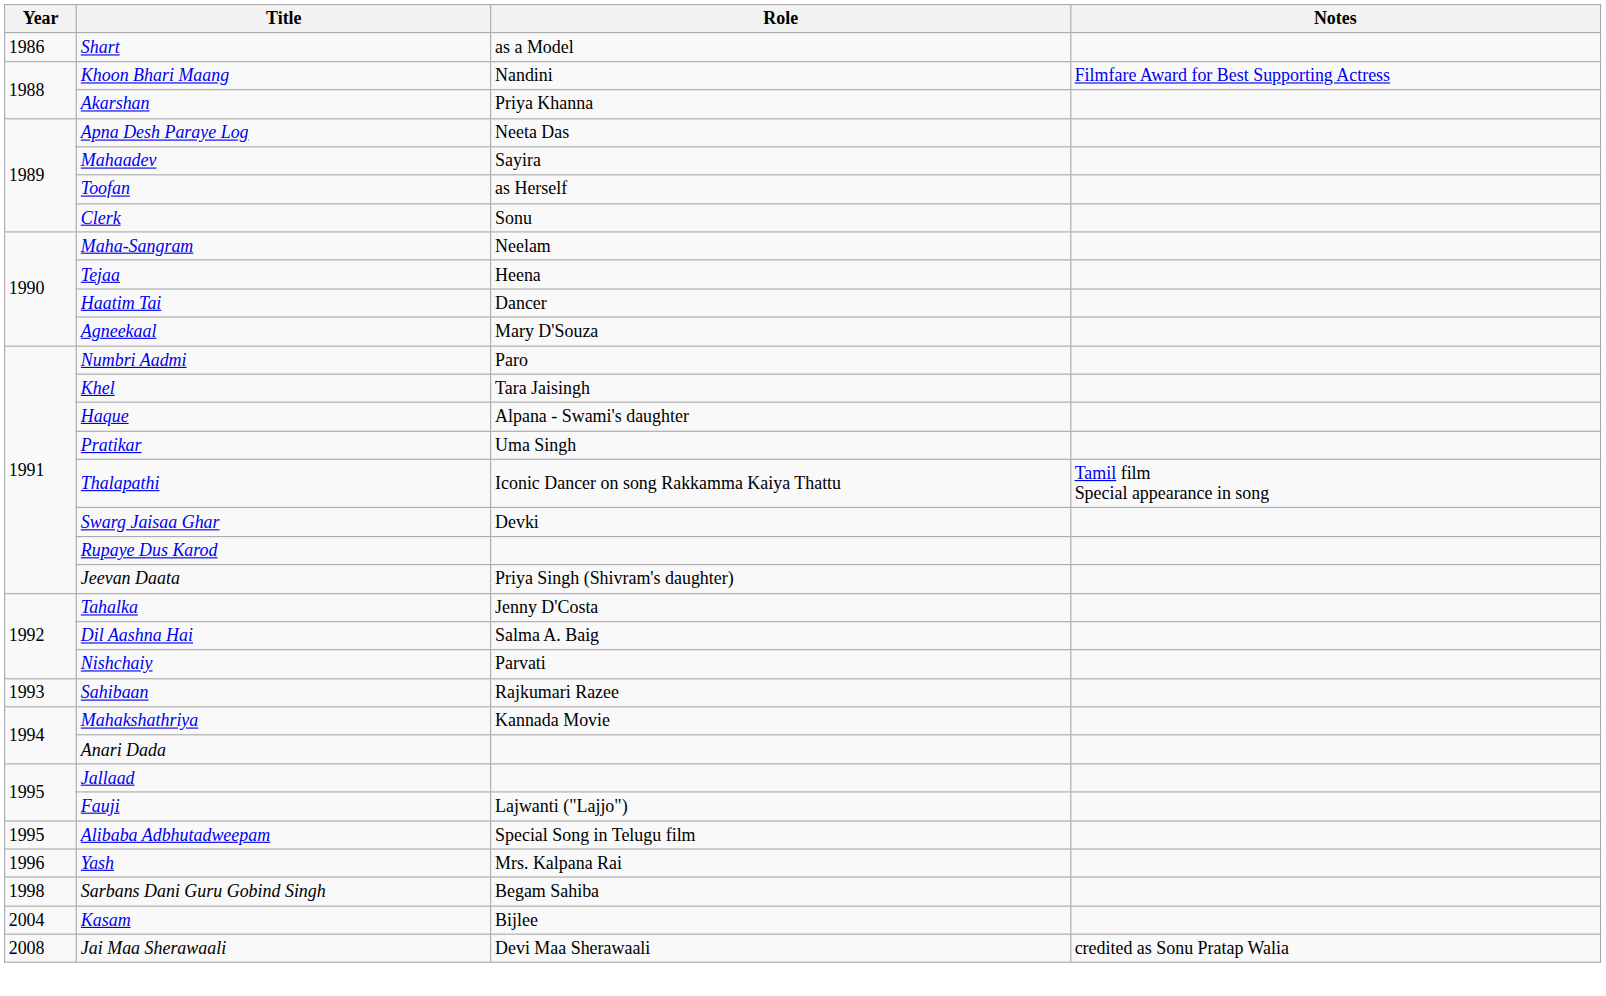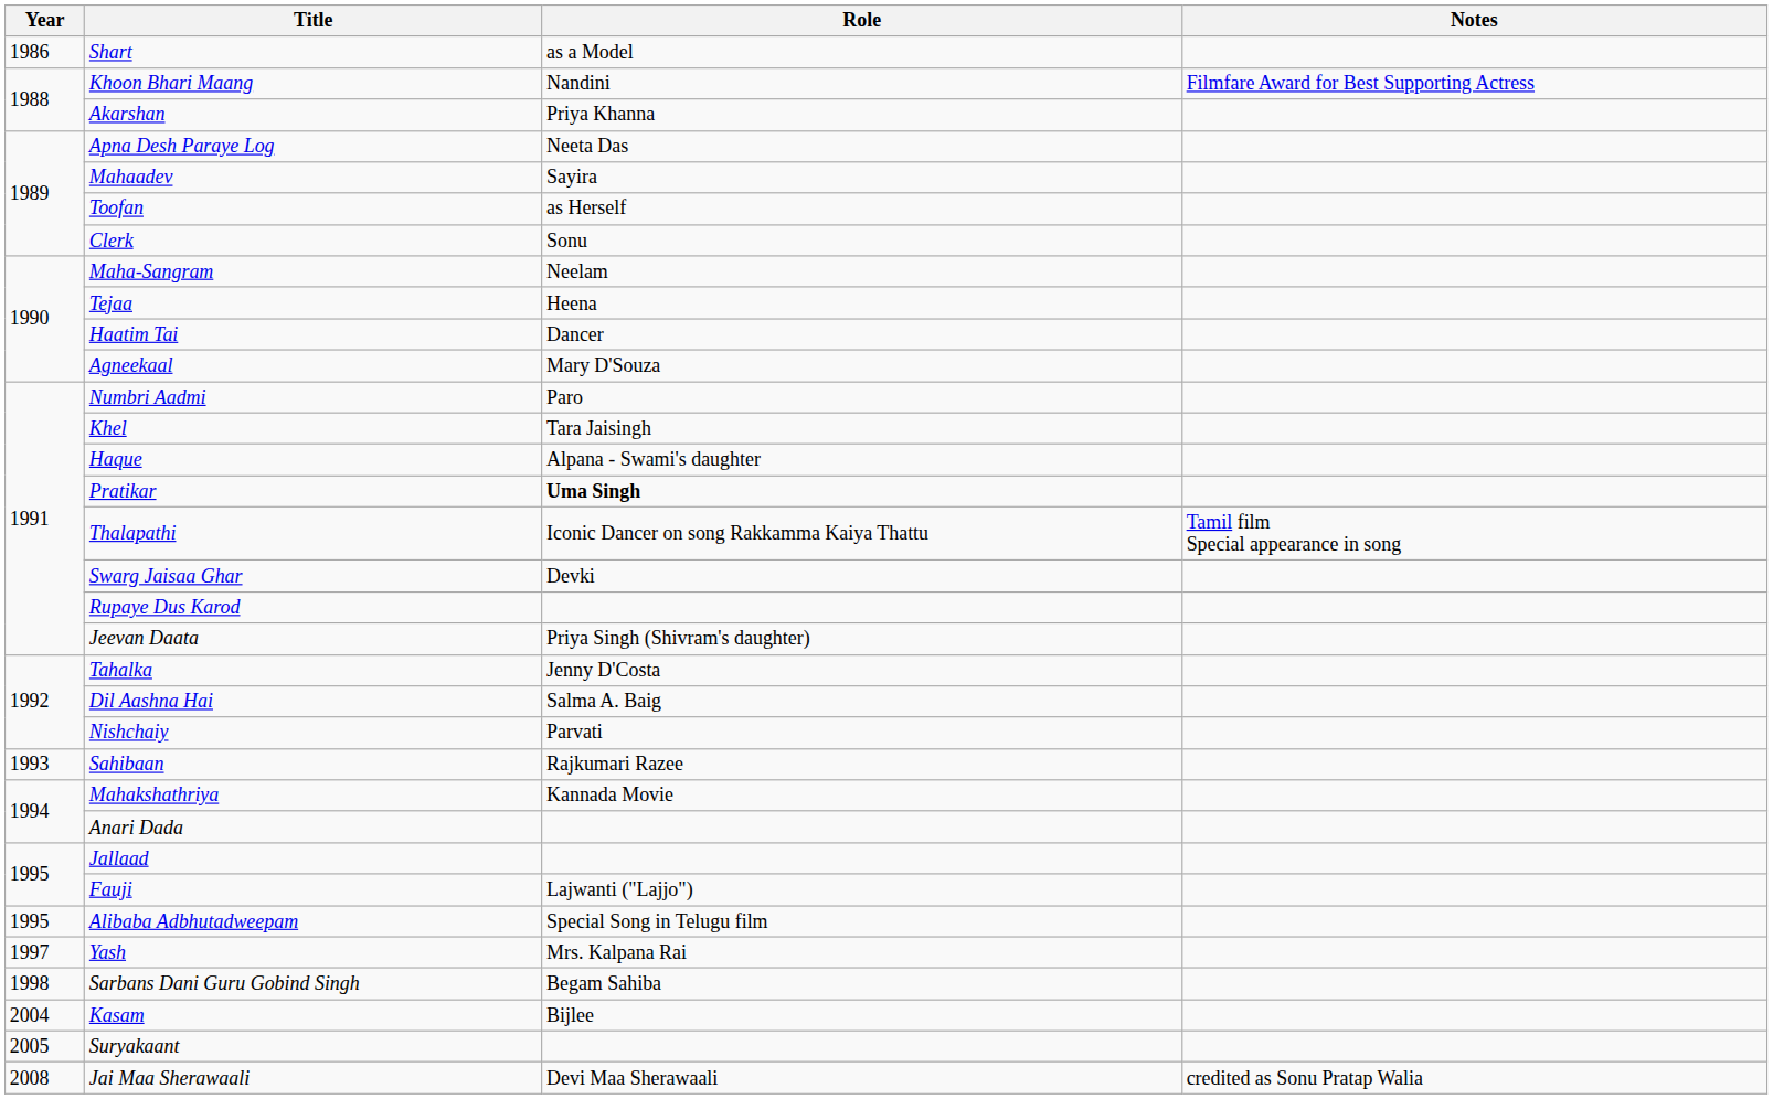Pratikar | Role: normal -> bold
Yash | Year: 1996 -> 1997
+ row: 2005 | Suryakaant
